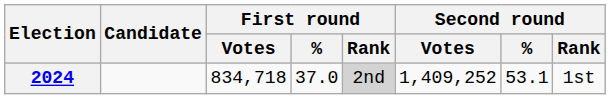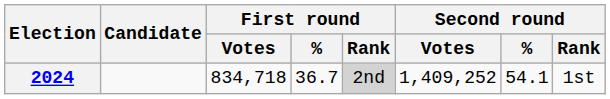2024 | First round / %: 37.0 -> 36.7
2024 | Second round / %: 53.1 -> 54.1
